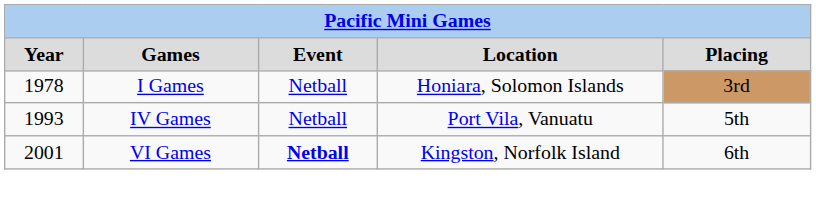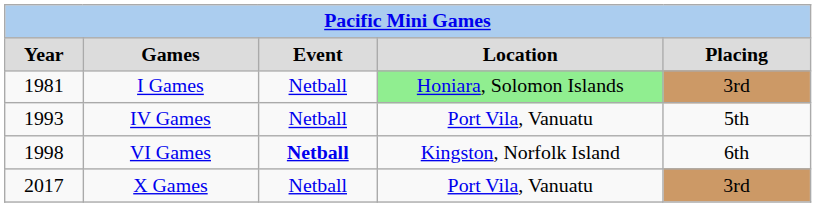I Games | Year: 1978 -> 1981
I Games | Location: no background -> lightgreen background
VI Games | Year: 2001 -> 1998
+ row: 2017 | X Games | Netball | Port Vila, Vanuatu | 3rd
